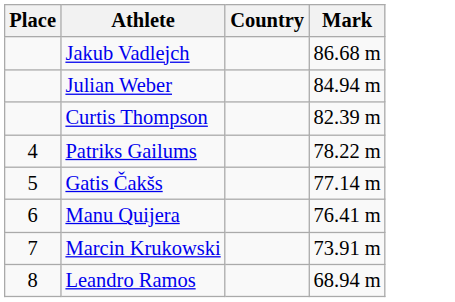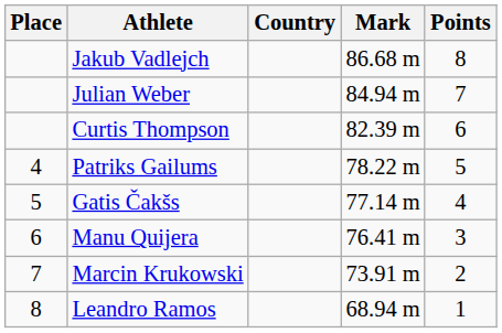+ column: Points | 8 | 7 | 6 | 5 | 4 | 3 | 2 | 1
